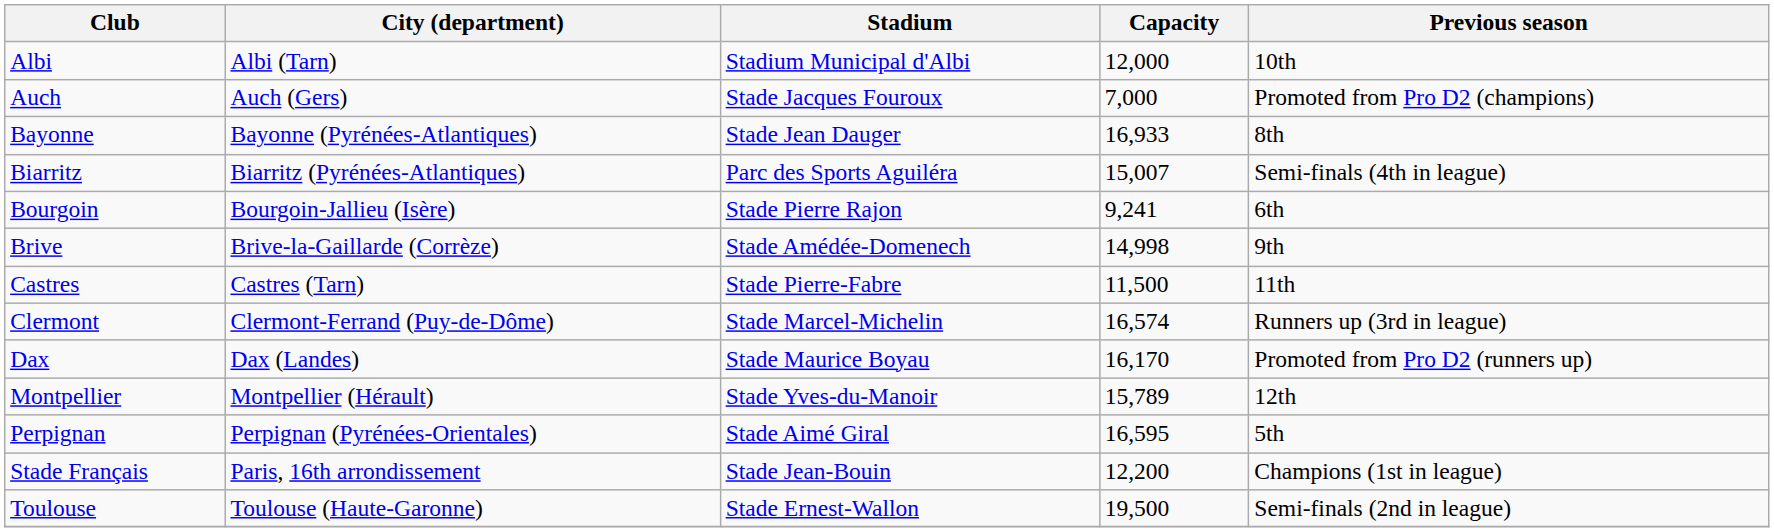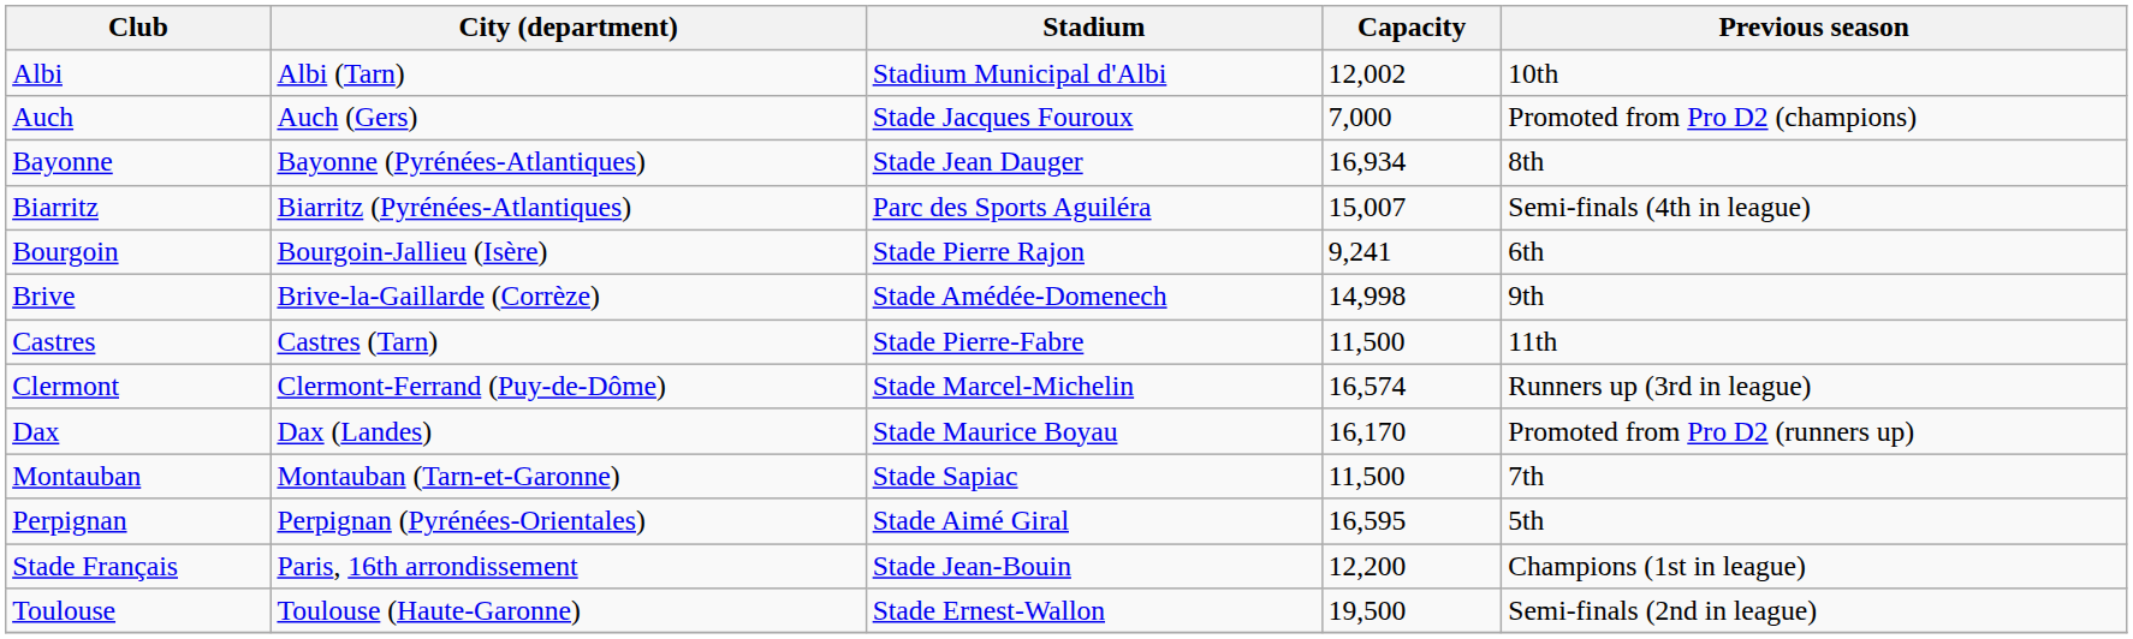Albi | Capacity: 12,000 -> 12,002
Bayonne | Capacity: 16,933 -> 16,934
+ row: Montauban | Montauban (Tarn-et-Garonne) | Stade Sapiac | 11,500 | 7th
- row: Montpellier | Montpellier (Hérault) | Stade Yves-du-Manoir | 15,789 | 12th
